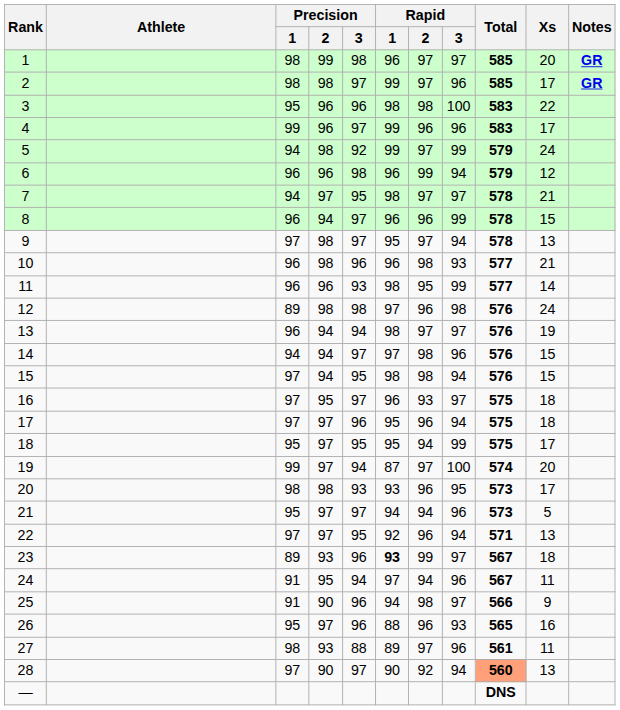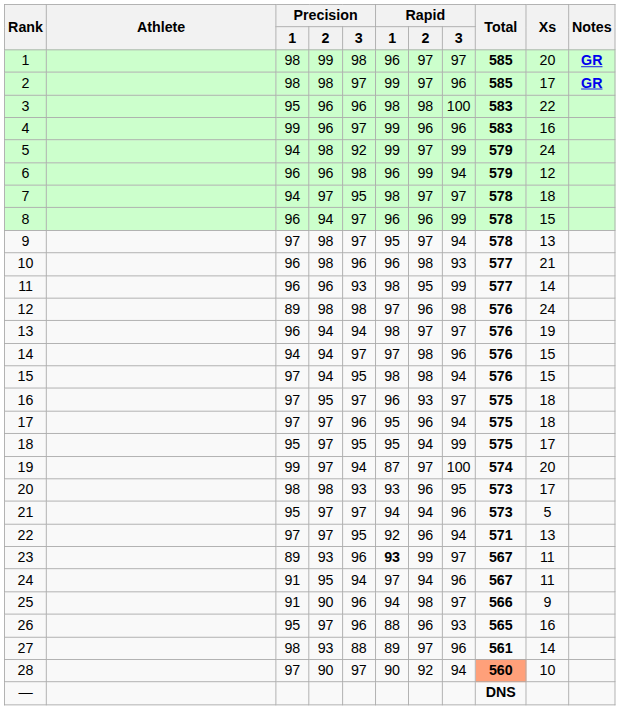4 | Xs: 17 -> 16
7 | Xs: 21 -> 18
23 | Xs: 18 -> 11
27 | Xs: 11 -> 14
28 | Xs: 13 -> 10
